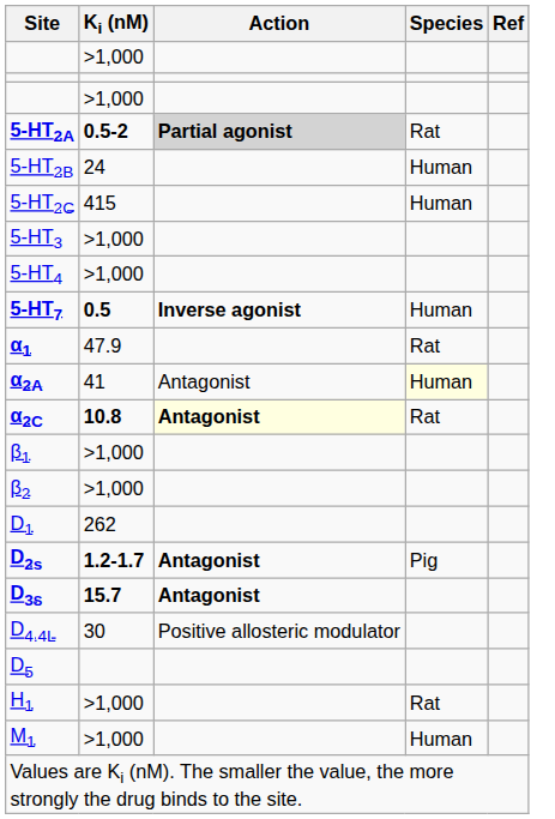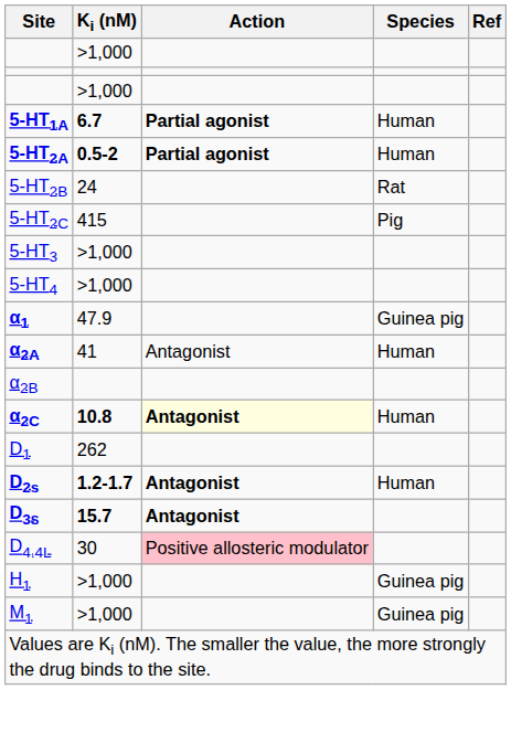+ row: 5-HT1A | 6.7 | Partial agonist | Human
5-HT2A | Action: lightgrey background -> no background
5-HT2A | Species: Rat -> Human
5-HT2B | Species: Human -> Rat
5-HT2C | Species: Human -> Pig
- row: 5-HT7 | 0.5 | Inverse agonist | Human
α1 | Species: Rat -> Guinea pig
α2A | Species: lightyellow background -> no background
+ row: α2B
α2C | Species: Rat -> Human
- row: β1 | >1,000
- row: β2 | >1,000
D2s | Species: Pig -> Human
D4.4L | Action: no background -> pink background
- row: D5
H1 | Species: Rat -> Guinea pig
M1 | Species: Human -> Guinea pig
